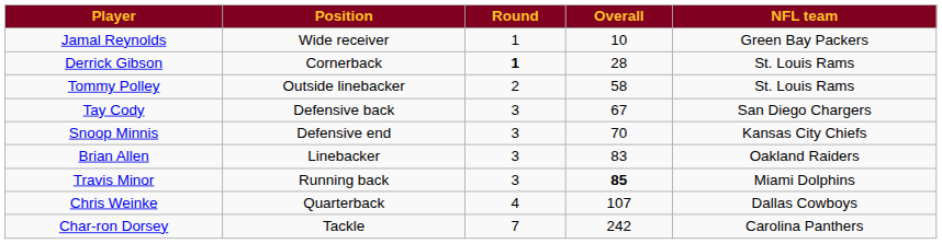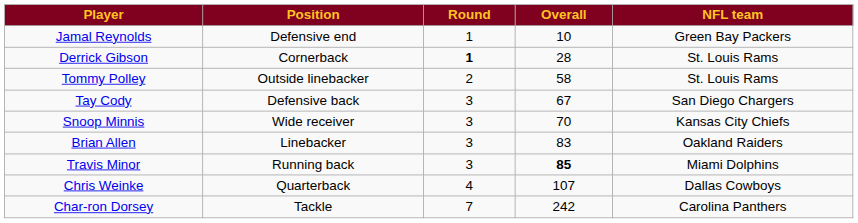Jamal Reynolds | Position: Wide receiver -> Defensive end
Snoop Minnis | Position: Defensive end -> Wide receiver
